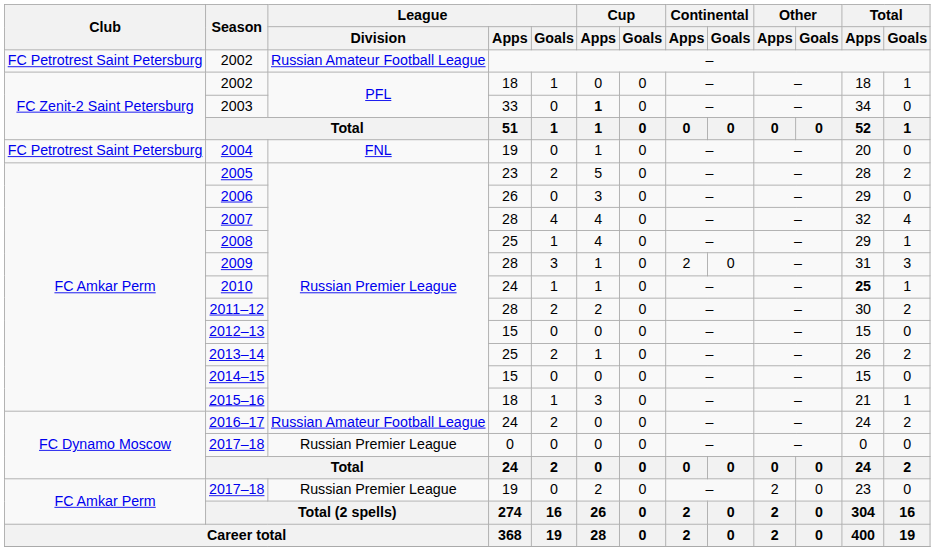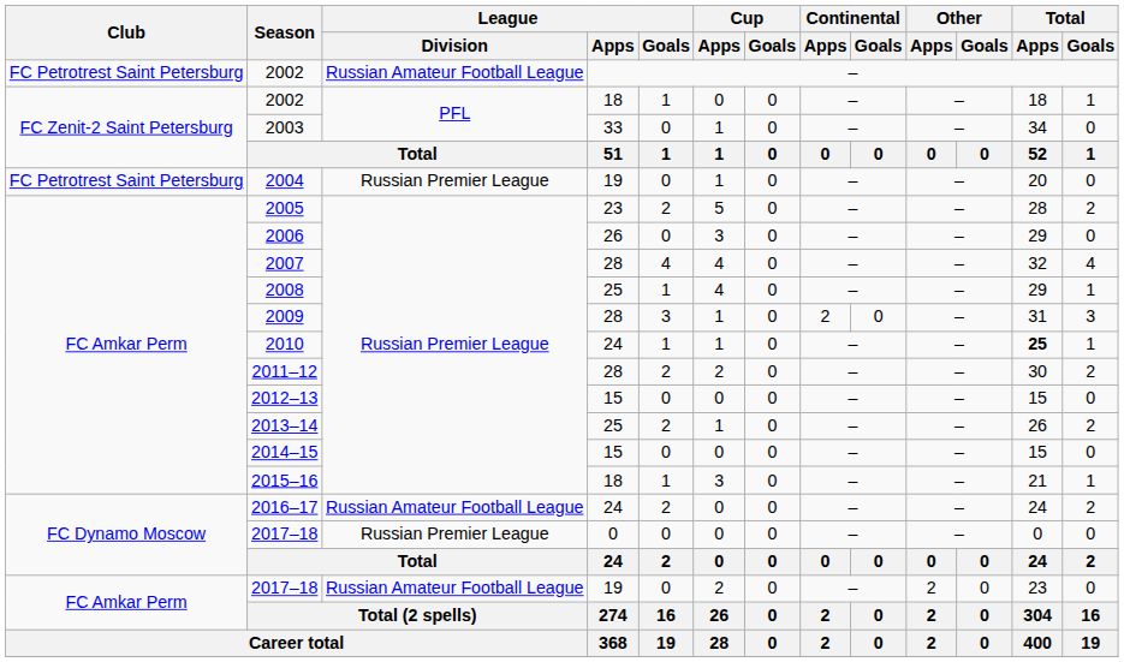2003 | Cup / Apps: bold -> normal
2004 | League / Division: FNL -> Russian Premier League
2017–18 / 19 | League / Division: Russian Premier League -> Russian Amateur Football League
